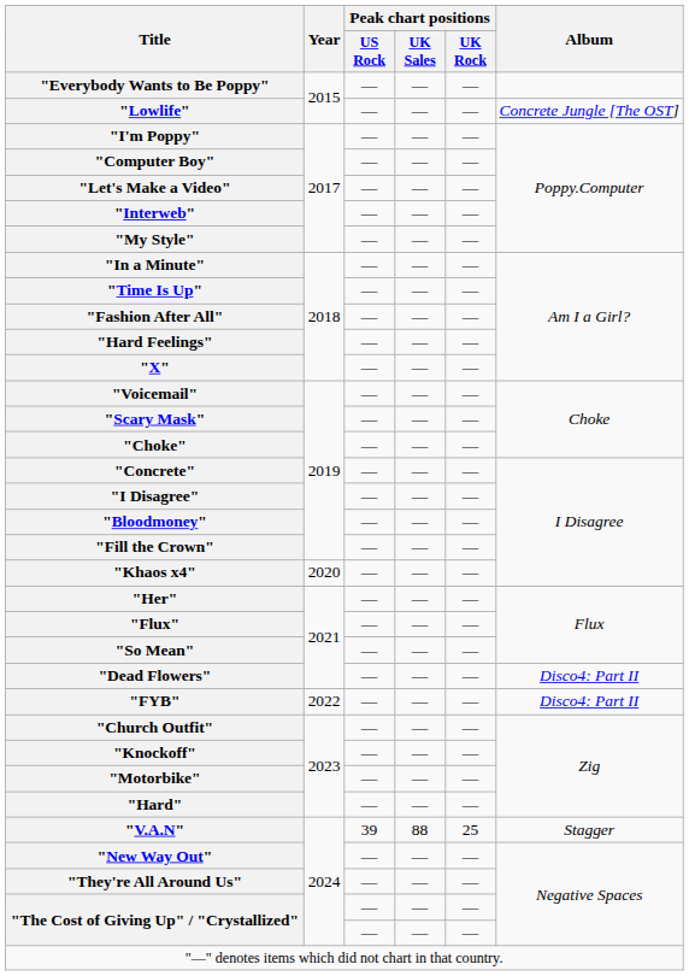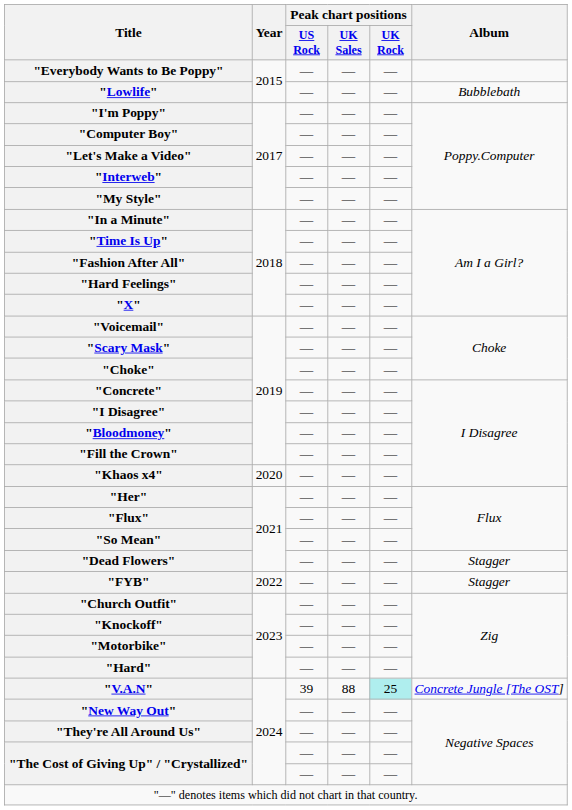"Lowlife" | Album: Concrete Jungle [The OST] -> Bubblebath
"Dead Flowers" | Album: Disco4: Part II -> Stagger
"FYB" | Album: Disco4: Part II -> Stagger
"V.A.N" | Peak chart positions / UK Rock: no background -> paleturquoise background
"V.A.N" | Album: Stagger -> Concrete Jungle [The OST]
